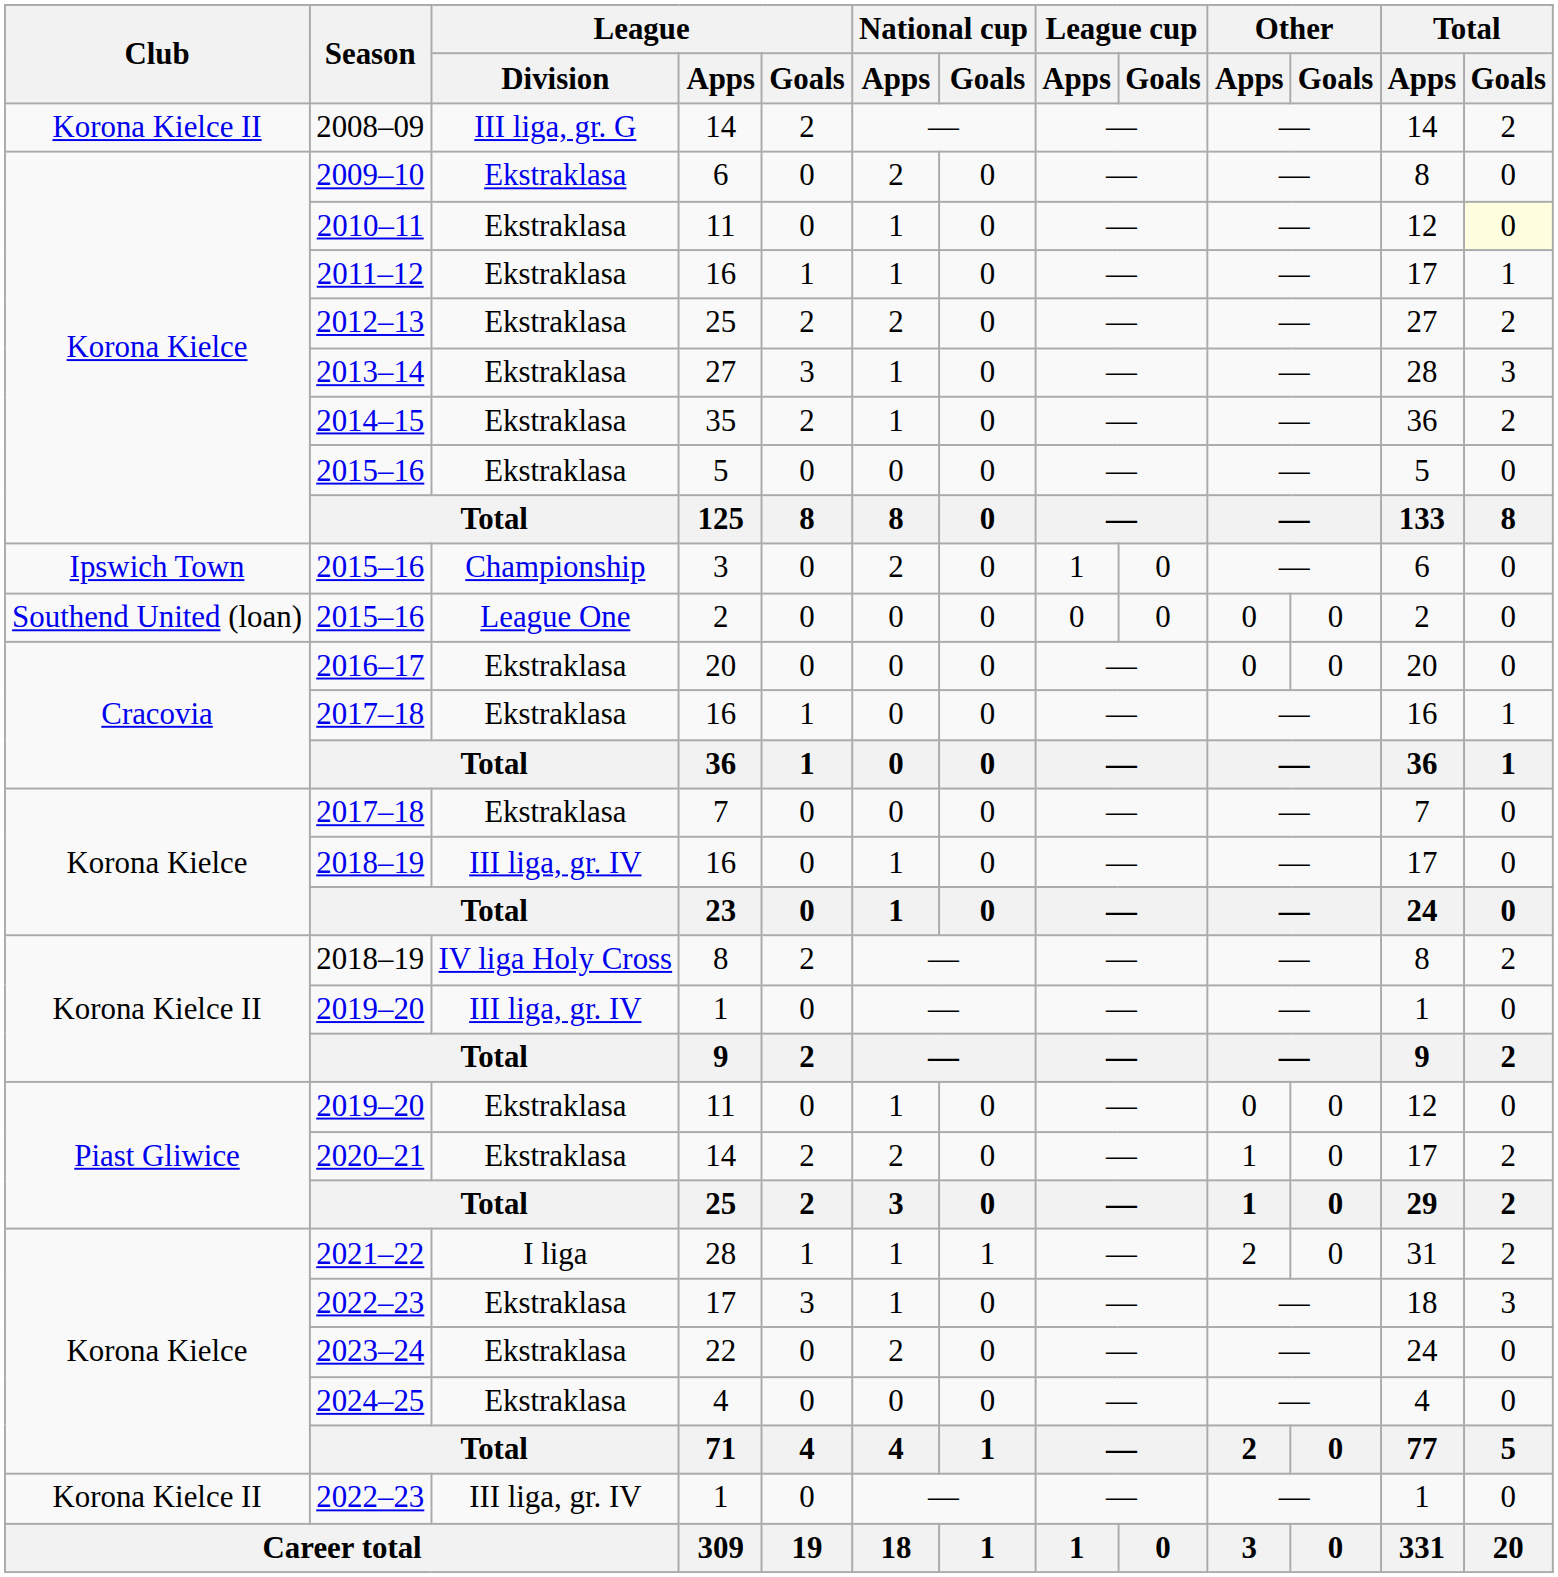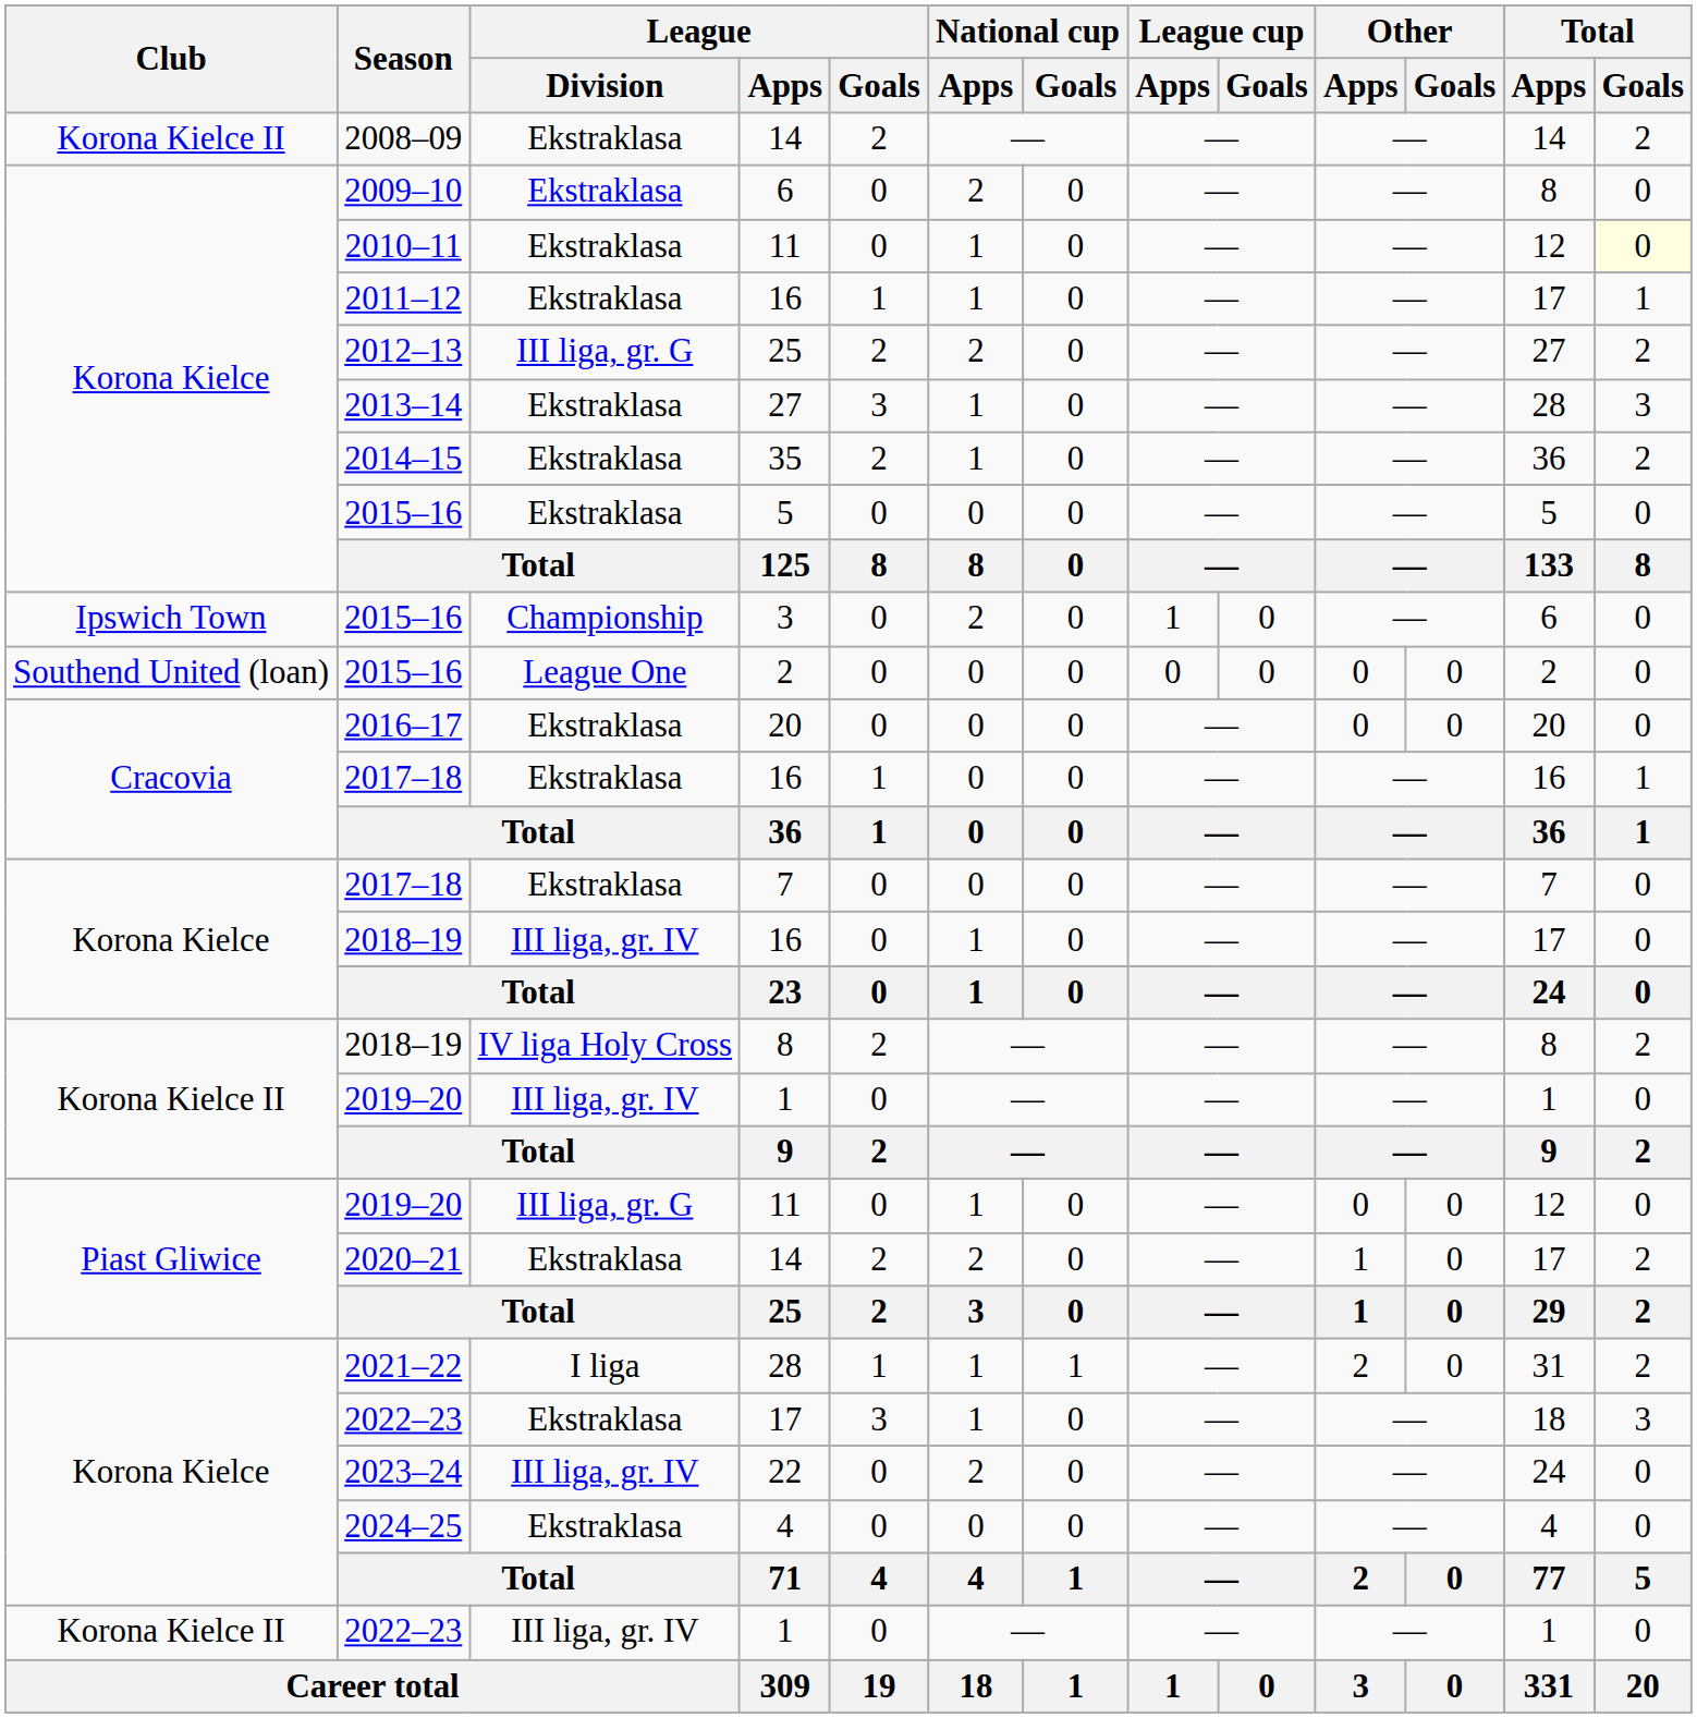2008–09 / 14 | League / Division: III liga, gr. G -> Ekstraklasa
2012–13 / 25 | League / Division: Ekstraklasa -> III liga, gr. G
2019–20 / 11 | League / Division: Ekstraklasa -> III liga, gr. G
22 | League / Division: Ekstraklasa -> III liga, gr. IV
